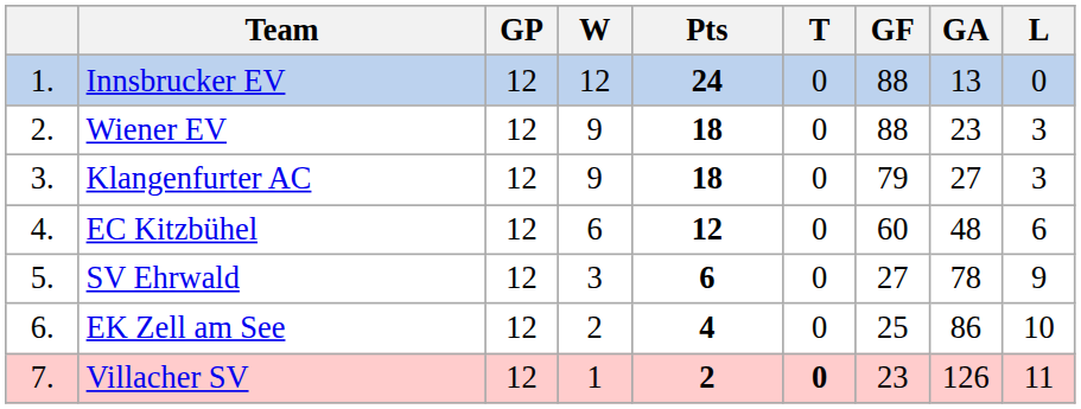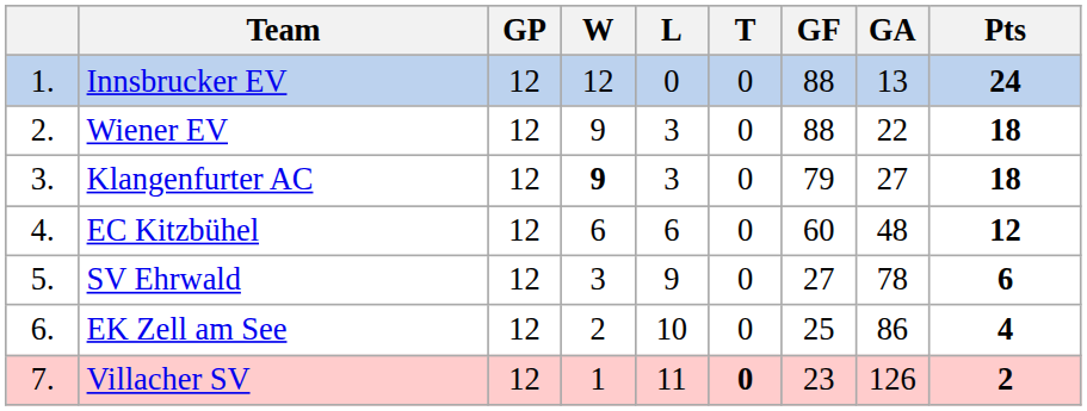columns swapped: L <-> Pts
Wiener EV | GA: 23 -> 22
Klangenfurter AC | W: normal -> bold
